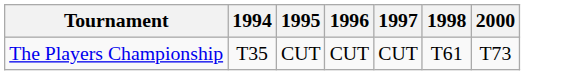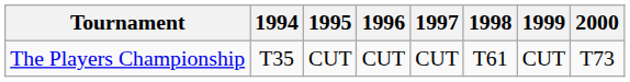+ column: 1999 | CUT
